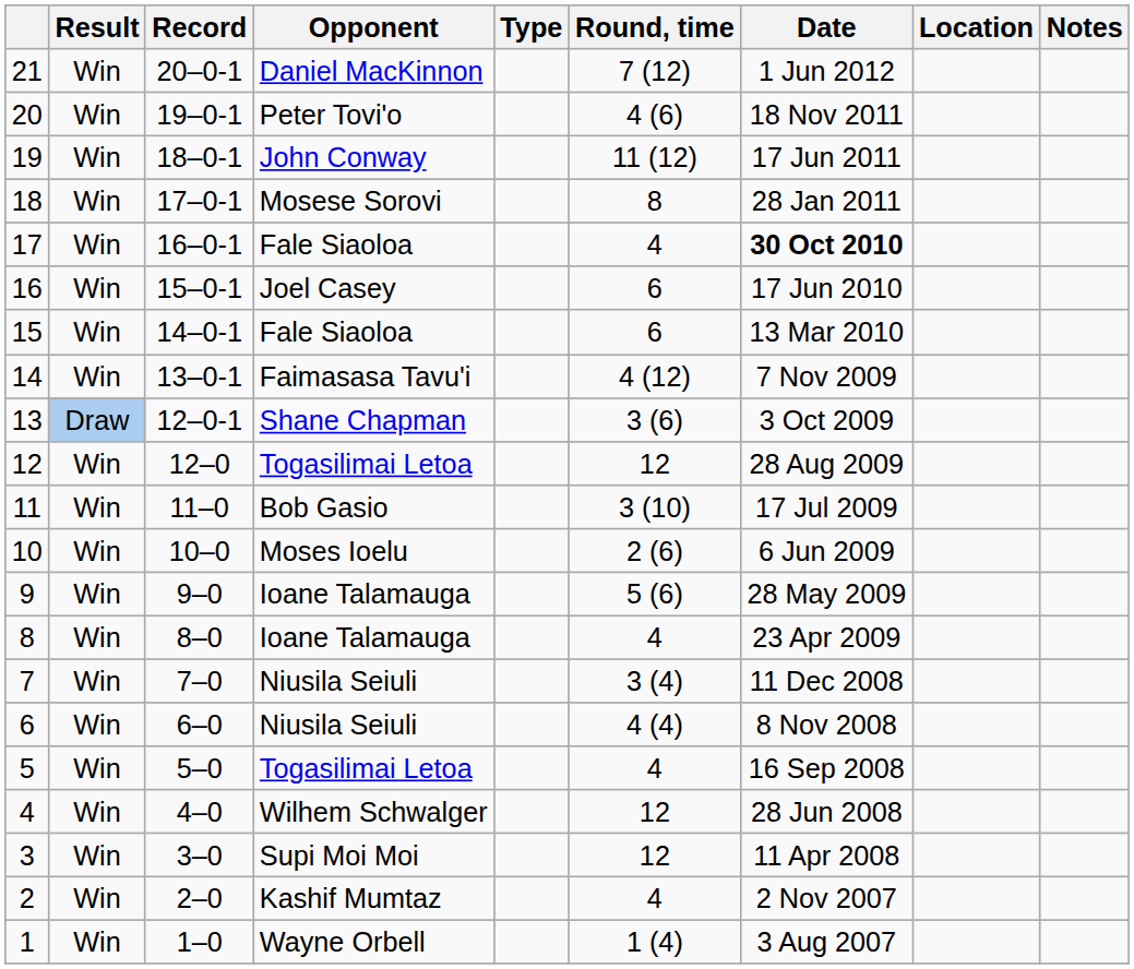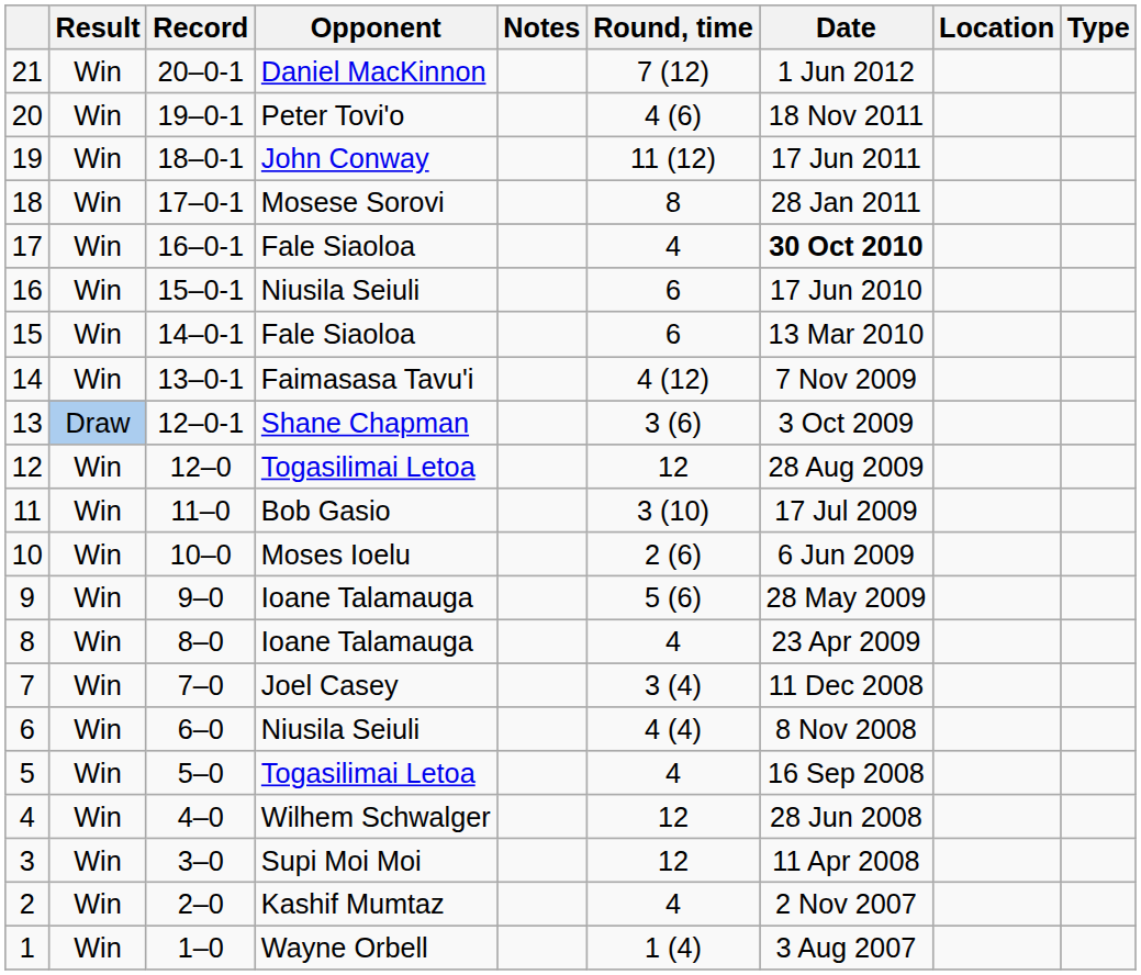columns swapped: Type <-> Notes
16 | Opponent: Joel Casey -> Niusila Seiuli
7 | Opponent: Niusila Seiuli -> Joel Casey
